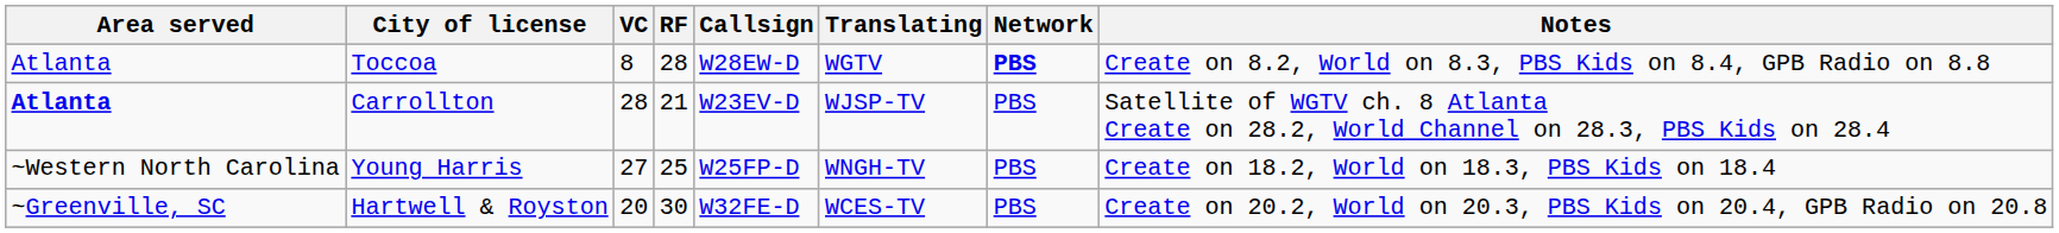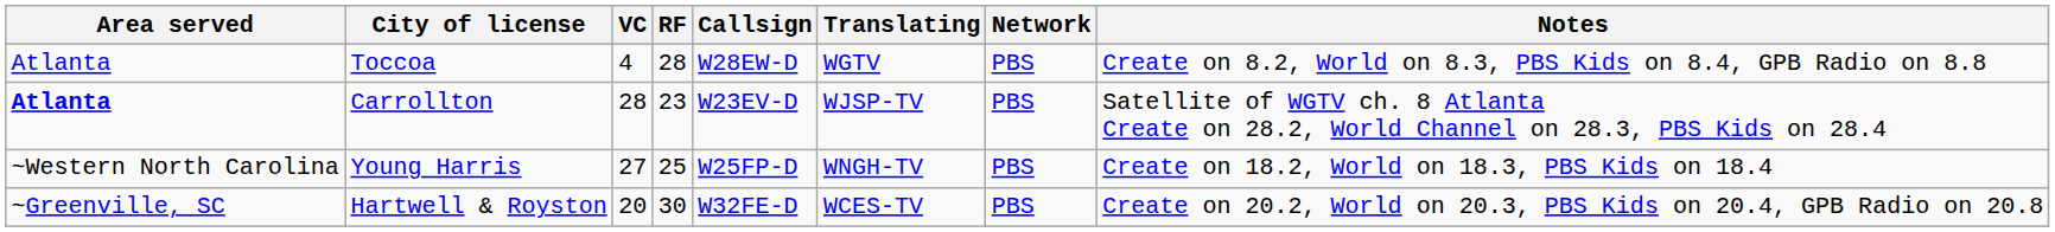Toccoa | VC: 8 -> 4
Toccoa | Network: bold -> normal
Carrollton | RF: 21 -> 23
